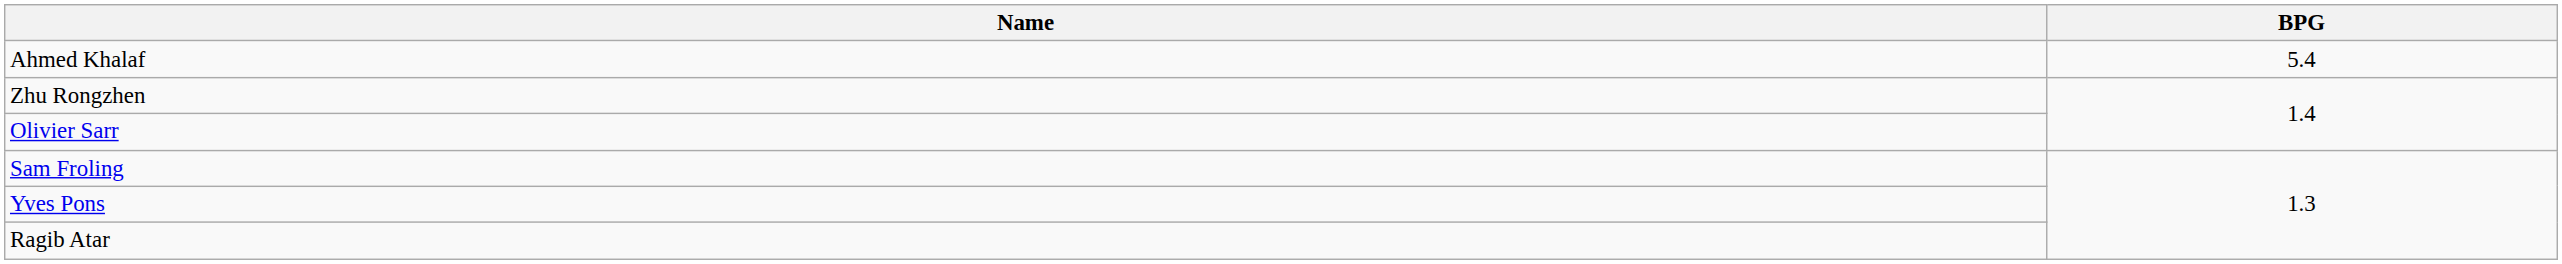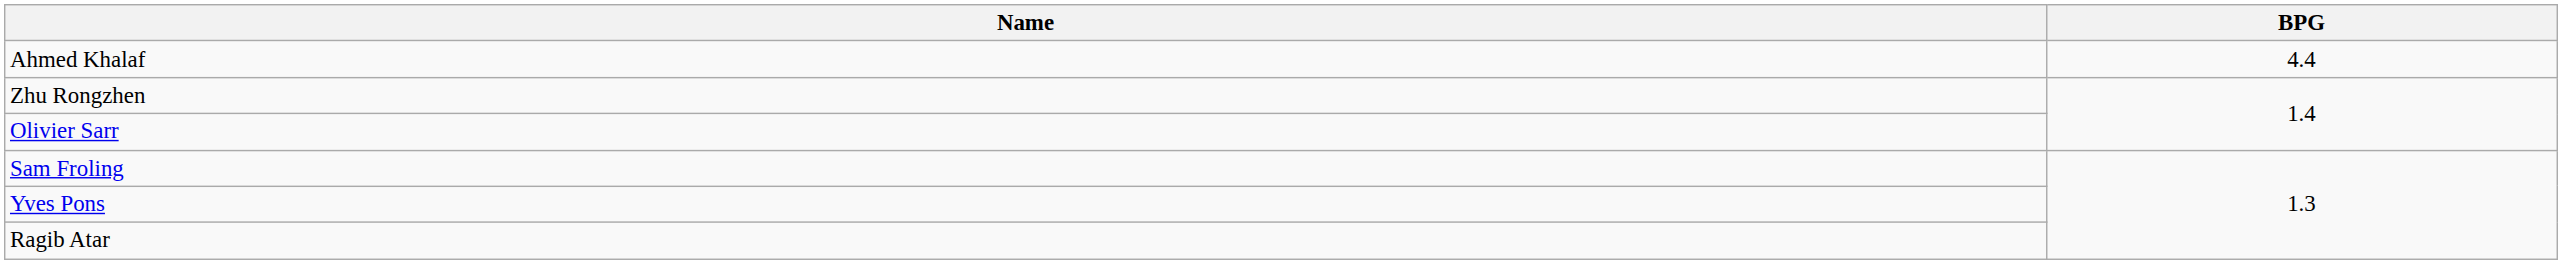Ahmed Khalaf | BPG: 5.4 -> 4.4
